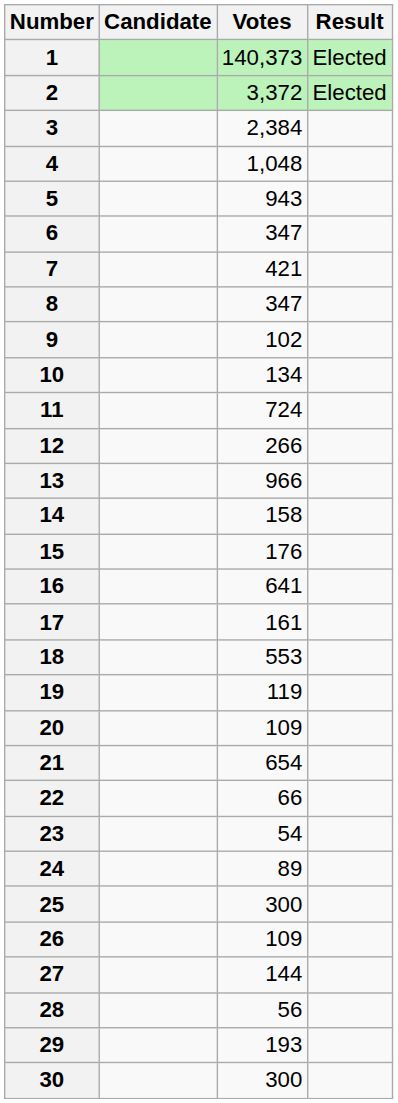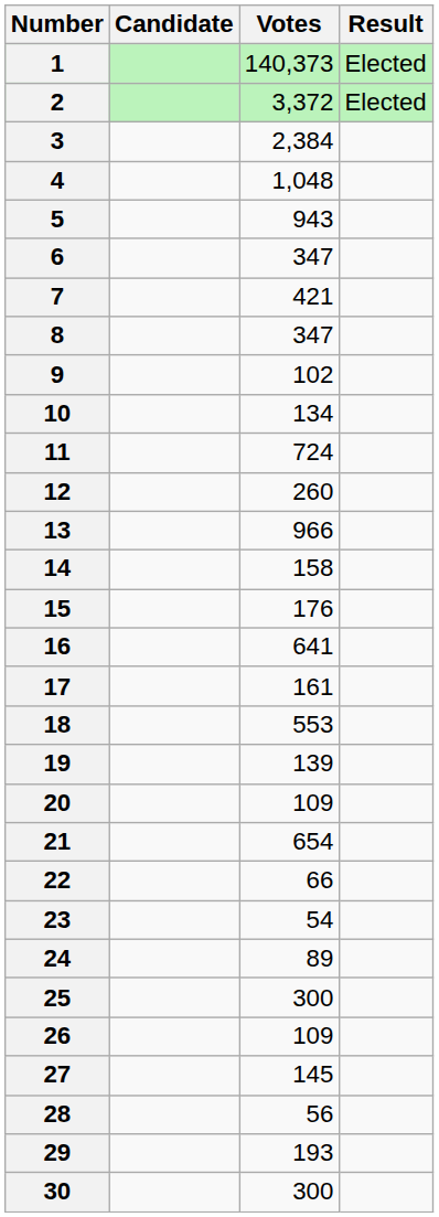12 | Votes: 266 -> 260
19 | Votes: 119 -> 139
27 | Votes: 144 -> 145
